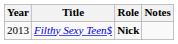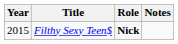Filthy Sexy Teen$ | Year: 2013 -> 2015
